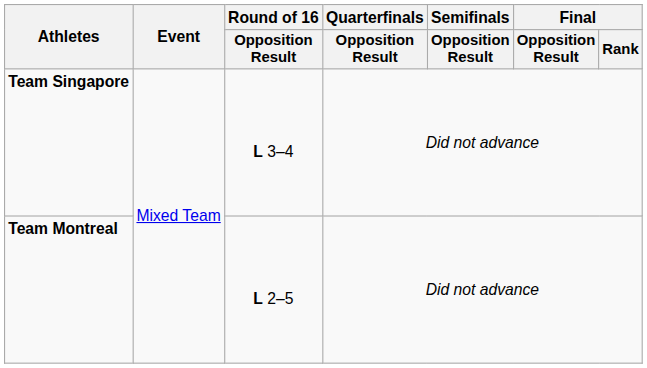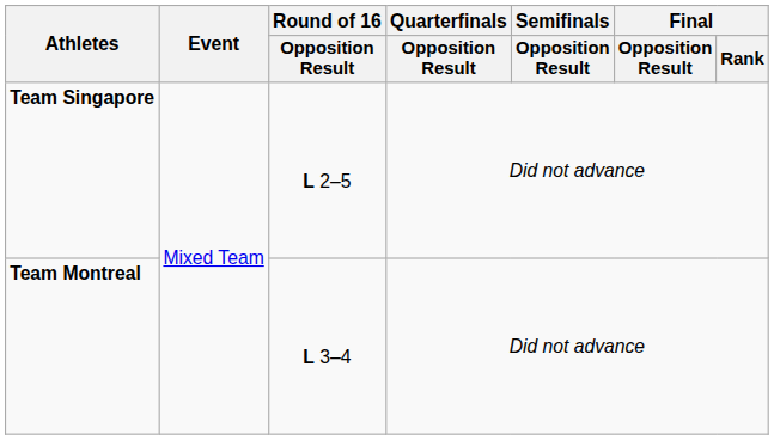Team Singapore | Round of 16 / Opposition Result: L 3–4 -> L 2–5
Team Montreal | Round of 16 / Opposition Result: L 2–5 -> L 3–4
